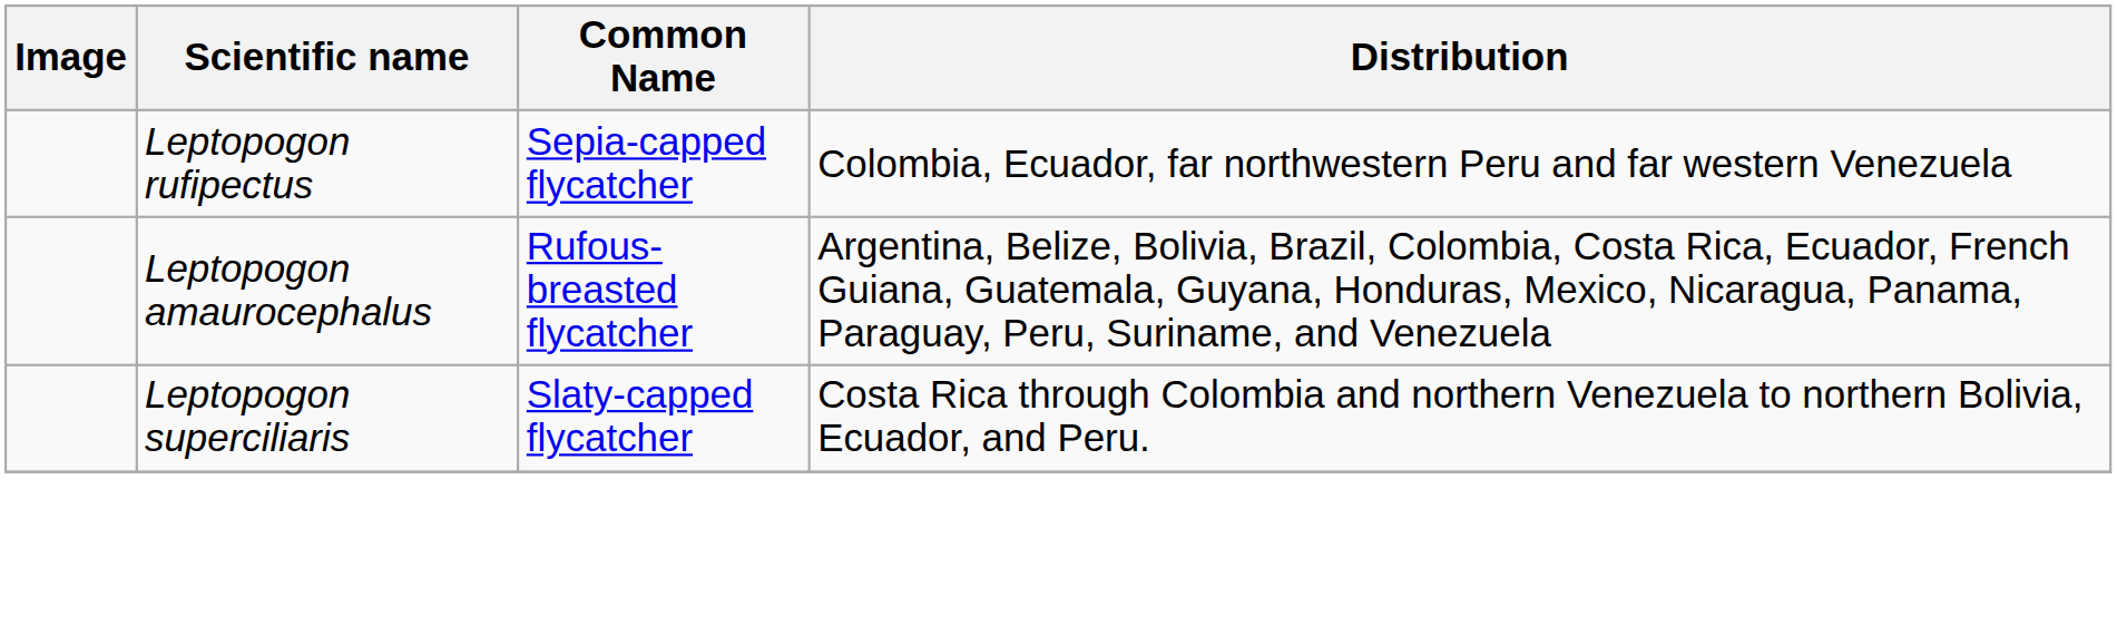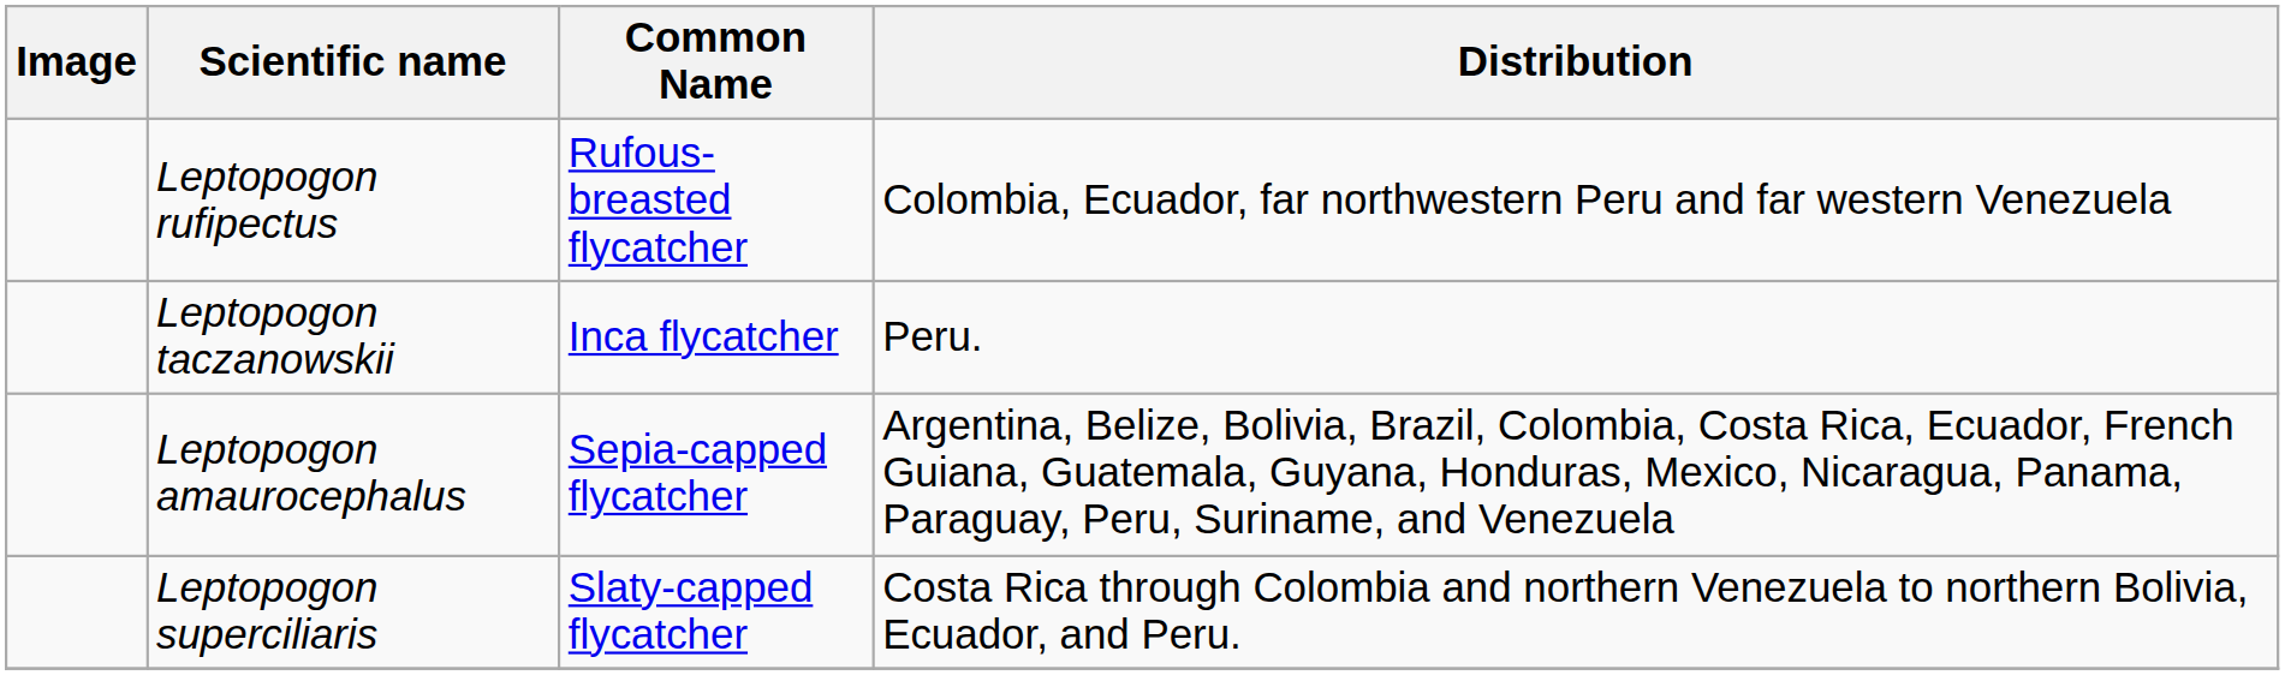Leptopogon rufipectus | Common Name: Sepia-capped flycatcher -> Rufous-breasted flycatcher
+ row: Leptopogon taczanowskii | Inca flycatcher | Peru.
Leptopogon amaurocephalus | Common Name: Rufous-breasted flycatcher -> Sepia-capped flycatcher
